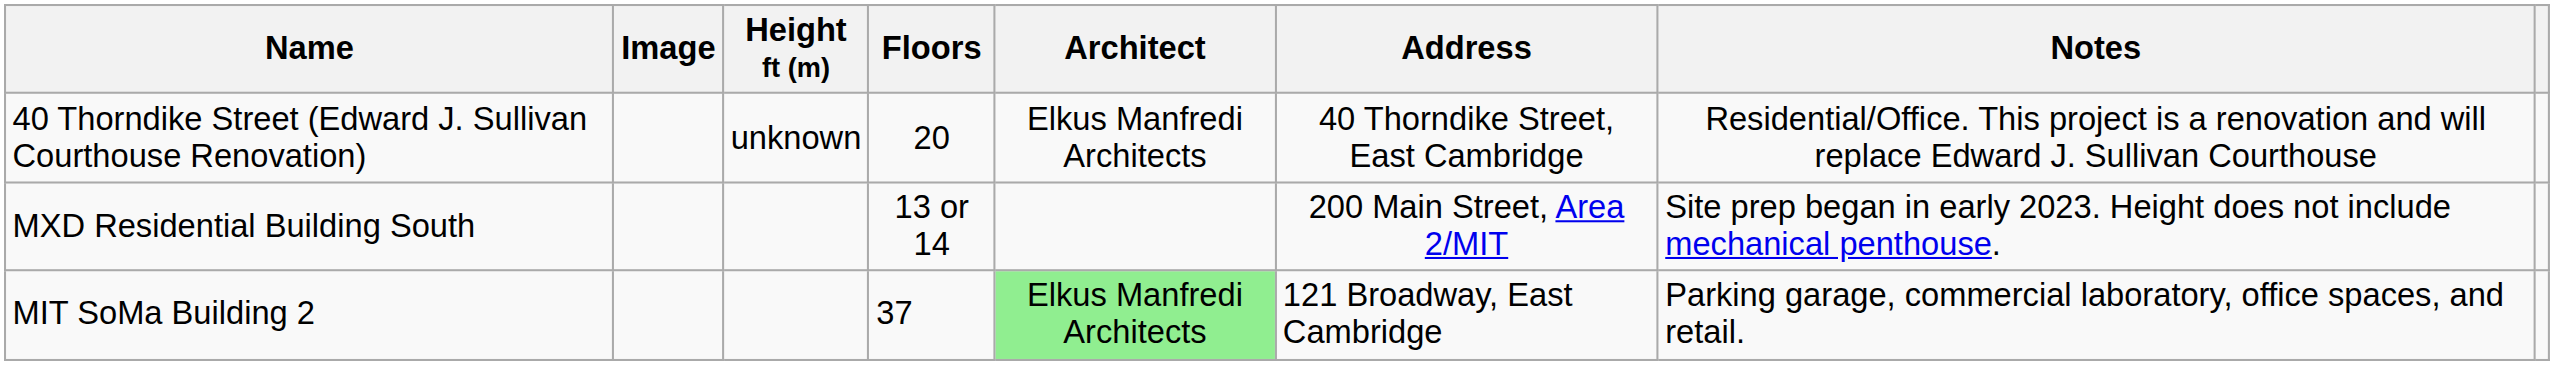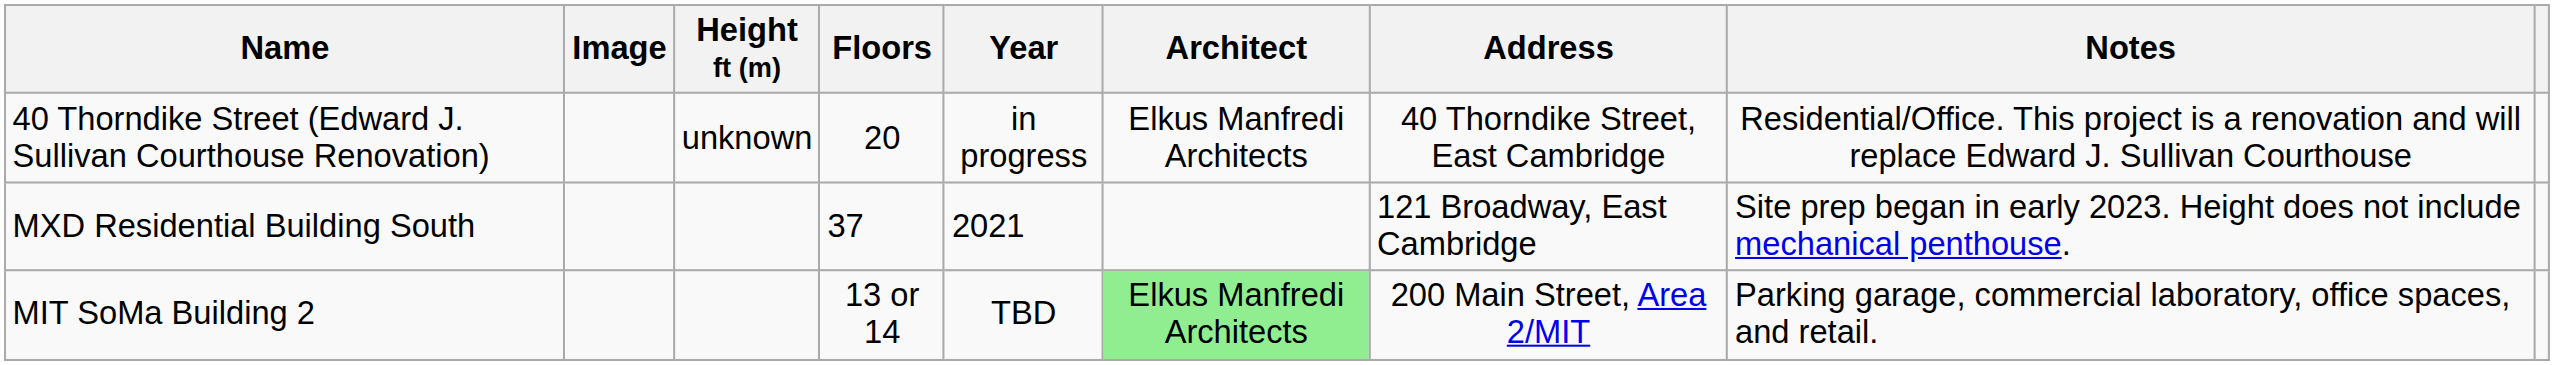+ column: Year | in progress | 2021 | TBD
MXD Residential Building South | Floors: 13 or 14 -> 37
MXD Residential Building South | Address: 200 Main Street, Area 2/MIT -> 121 Broadway, East Cambridge
MIT SoMa Building 2 | Floors: 37 -> 13 or 14
MIT SoMa Building 2 | Address: 121 Broadway, East Cambridge -> 200 Main Street, Area 2/MIT
